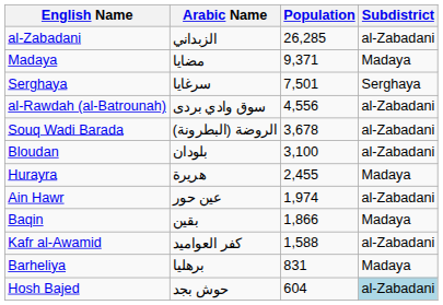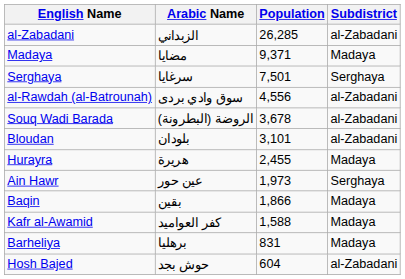Bloudan | Population: 3,100 -> 3,101
Ain Hawr | Population: 1,974 -> 1,973
Ain Hawr | Subdistrict: al-Zabadani -> Serghaya
Kafr al-Awamid | Subdistrict: al-Zabadani -> Madaya
Hosh Bajed | Subdistrict: lightblue background -> no background
